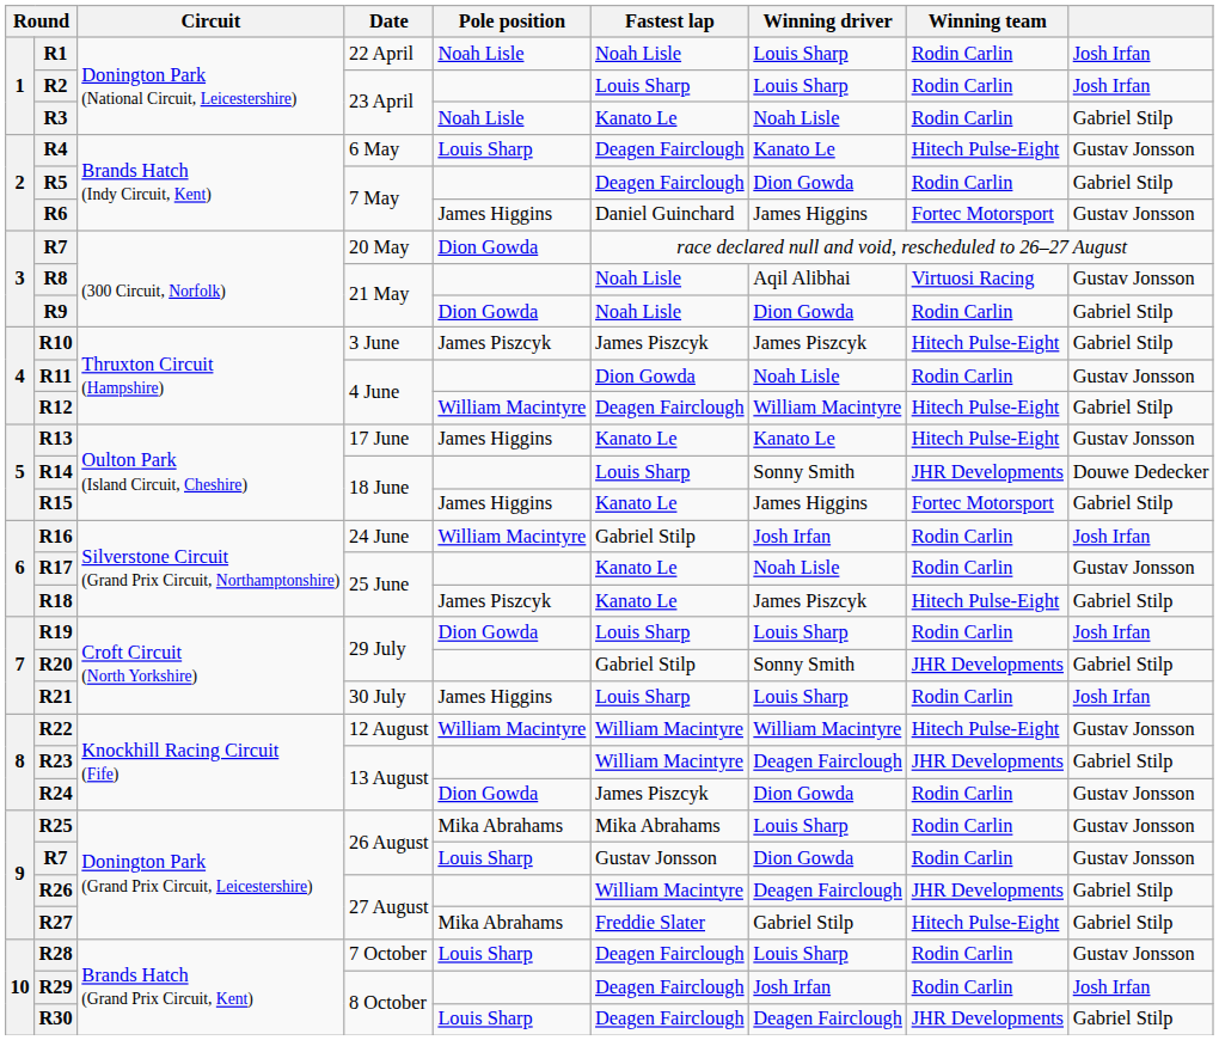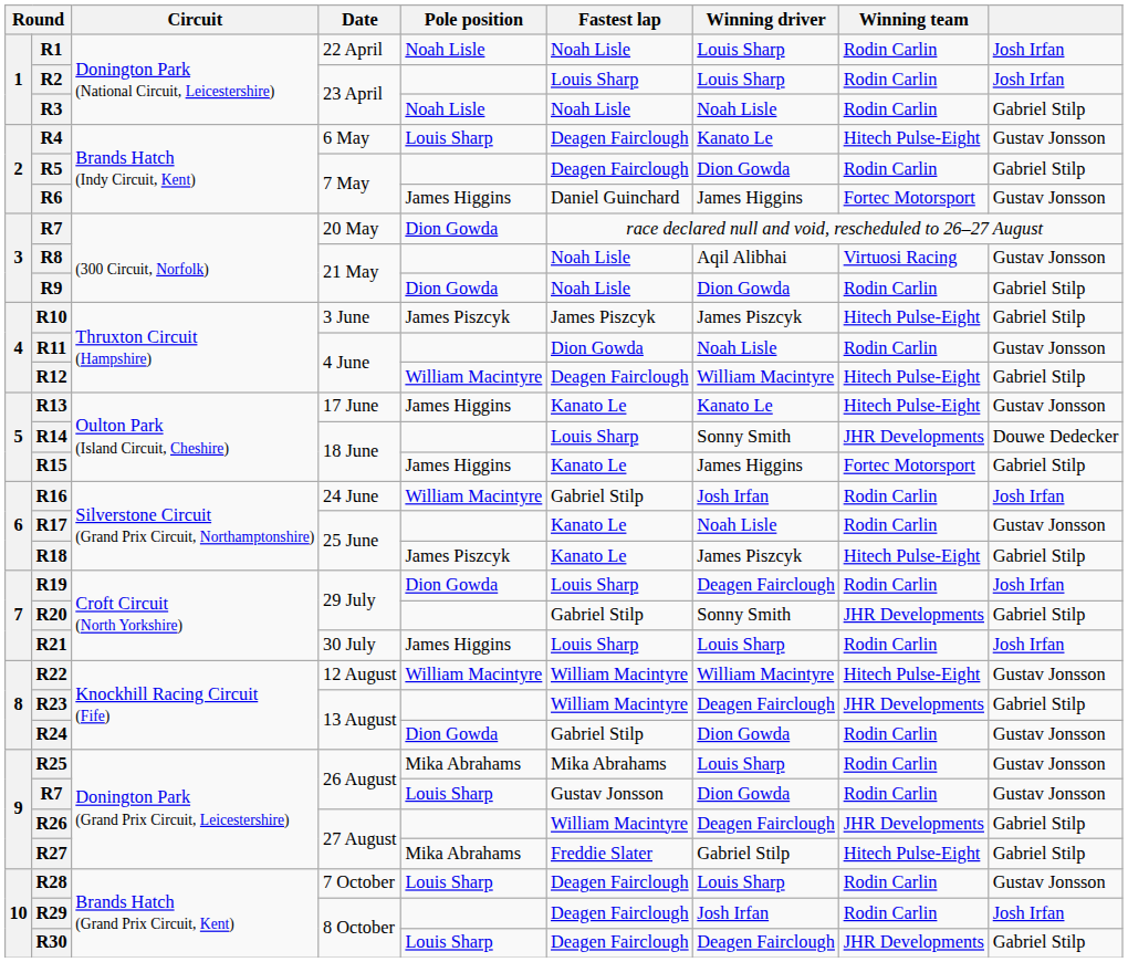R3 | Fastest lap: Kanato Le -> Noah Lisle
R19 | Winning driver: Louis Sharp -> Deagen Fairclough
R24 | Fastest lap: James Piszcyk -> Gabriel Stilp
